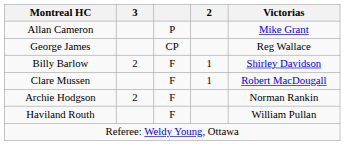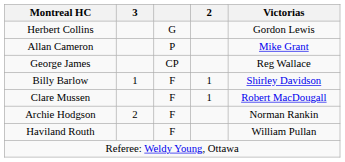+ row: Herbert Collins | G | Gordon Lewis
Billy Barlow | 3: 2 -> 1
